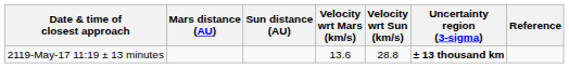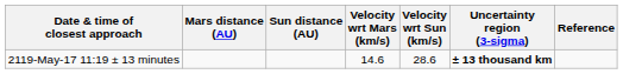2119-May-17 11:19 ± 13 minutes | Velocity wrt Mars (km/s): 13.6 -> 14.6
2119-May-17 11:19 ± 13 minutes | Velocity wrt Sun (km/s): 28.8 -> 28.6
